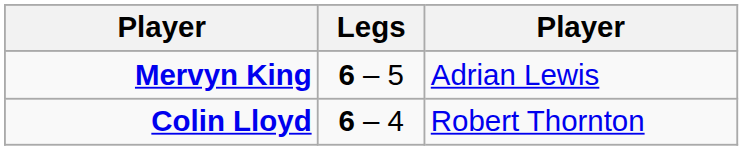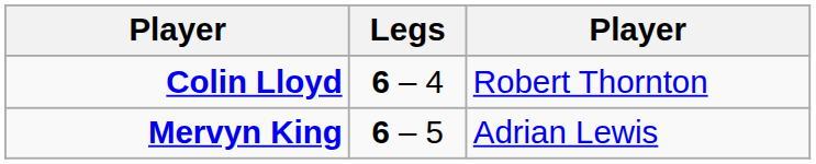rows swapped: Colin Lloyd <-> Mervyn King
